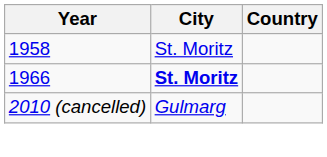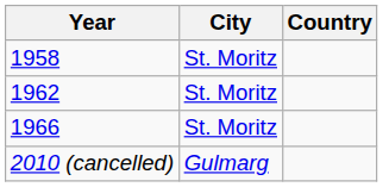+ row: 1962 | St. Moritz
1966 | City: bold -> normal
